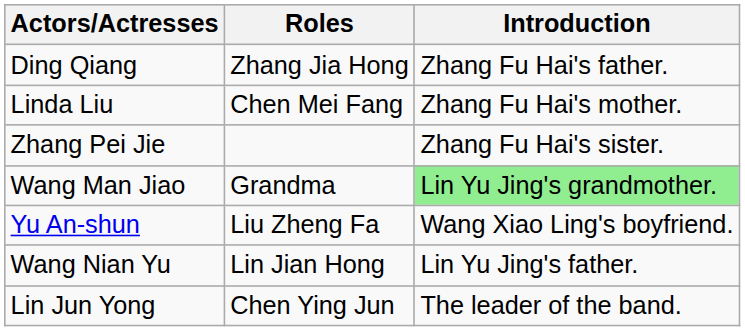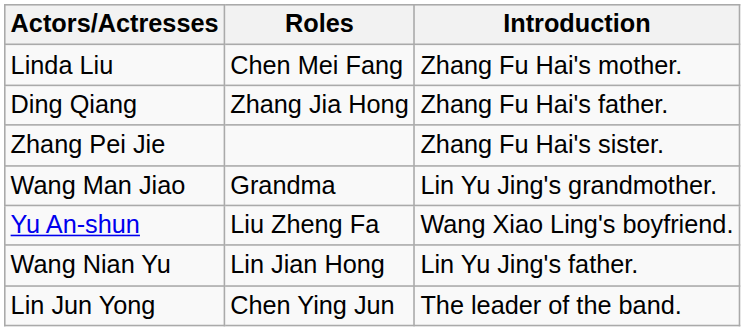rows swapped: Linda Liu <-> Ding Qiang
Wang Man Jiao | Introduction: lightgreen background -> no background
